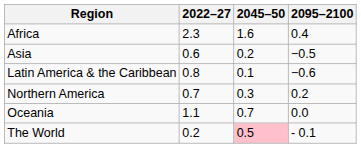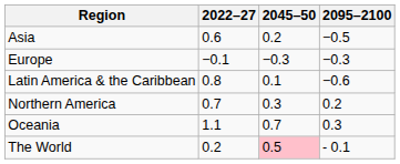- row: Africa | 2.3 | 1.6 | 0.4
+ row: Europe | −0.1 | −0.3 | −0.3
Oceania | 2095–2100: 0.0 -> 0.3
